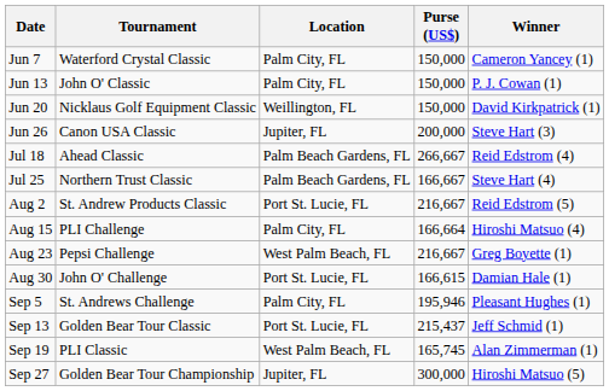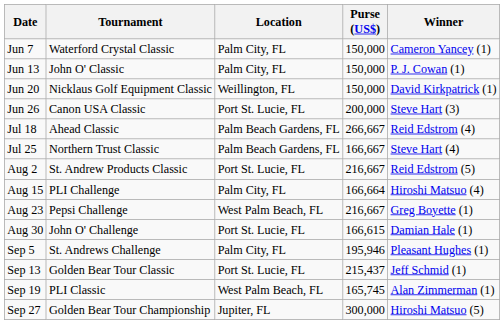Jun 26 | Location: Jupiter, FL -> Port St. Lucie, FL
